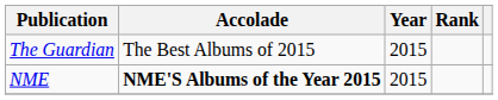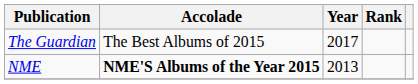The Guardian | Year: 2015 -> 2017
NME | Year: 2015 -> 2013
